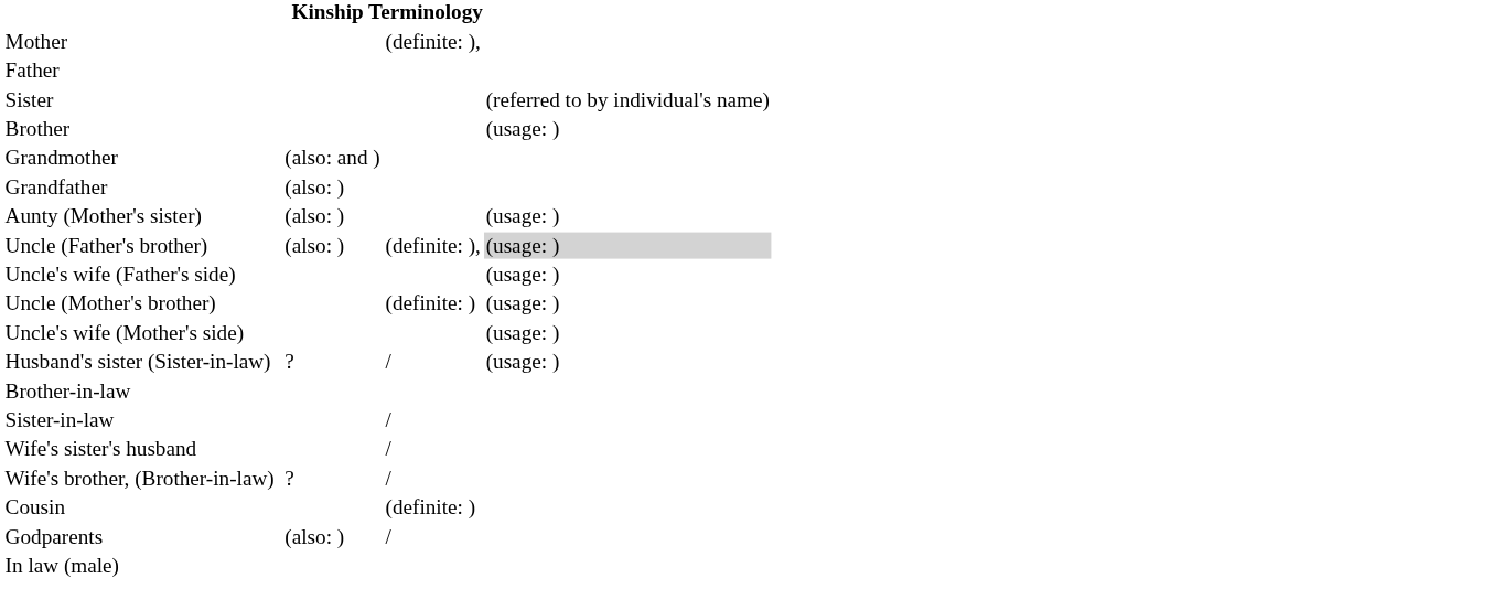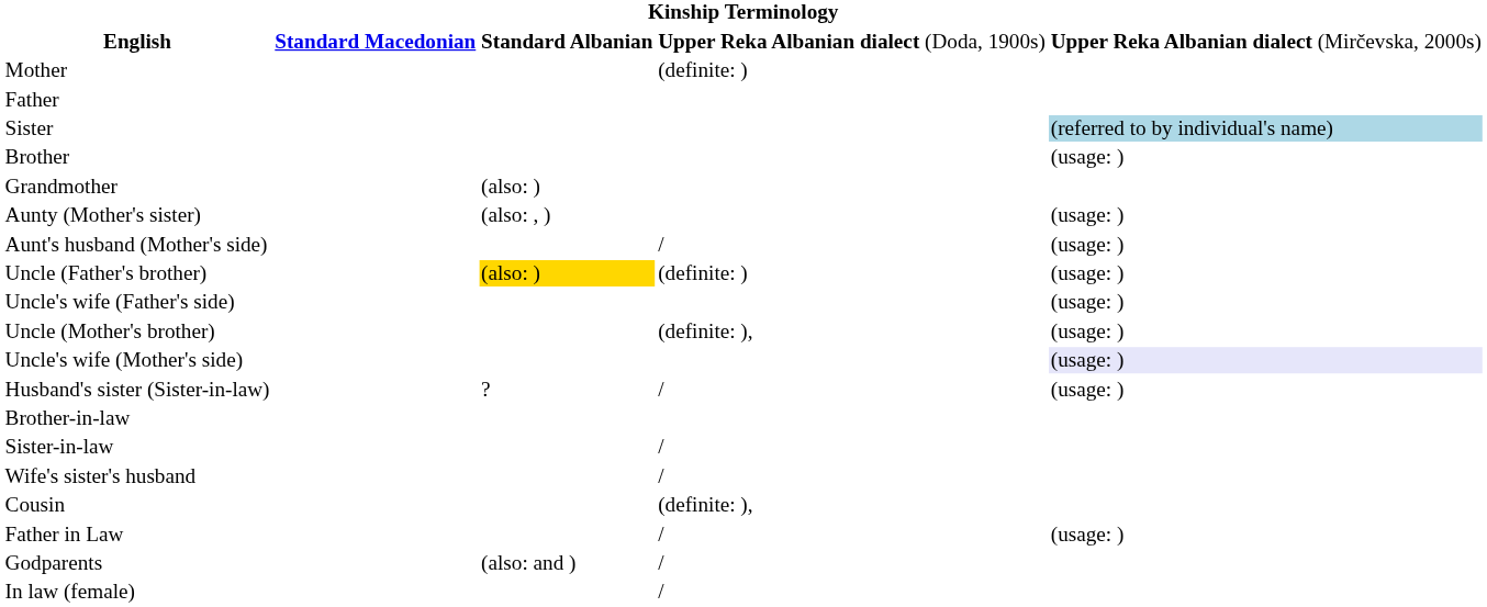+ row: English | Standard Macedonian | Standard Albanian | Upper Reka Albanian dialect (Doda, 1900s) | Upper Reka Albanian dialect (Mirčevska, 2000s)
Mother | column 4: (definite: ), -> (definite: )
Sister | column 5: no background -> lightblue background
Grandmother | column 3: (also: and ) -> (also: )
- row: Grandfather | (also: )
Aunty (Mother's sister) | column 3: (also: ) -> (also: , )
+ row: Aunt's husband (Mother's side) | / | (usage: )
Uncle (Father's brother) | column 3: no background -> gold background
Uncle (Father's brother) | column 4: (definite: ), -> (definite: )
Uncle (Father's brother) | column 5: lightgrey background -> no background
Uncle (Mother's brother) | column 4: (definite: ) -> (definite: ),
Uncle's wife (Mother's side) | column 5: no background -> lavender background
- row: Wife's brother, (Brother-in-law) | ? | /
Cousin | column 4: (definite: ) -> (definite: ),
+ row: Father in Law | / | (usage: )
Godparents | column 3: (also: ) -> (also: and )
- row: In law (male)
+ row: In law (female) | /
